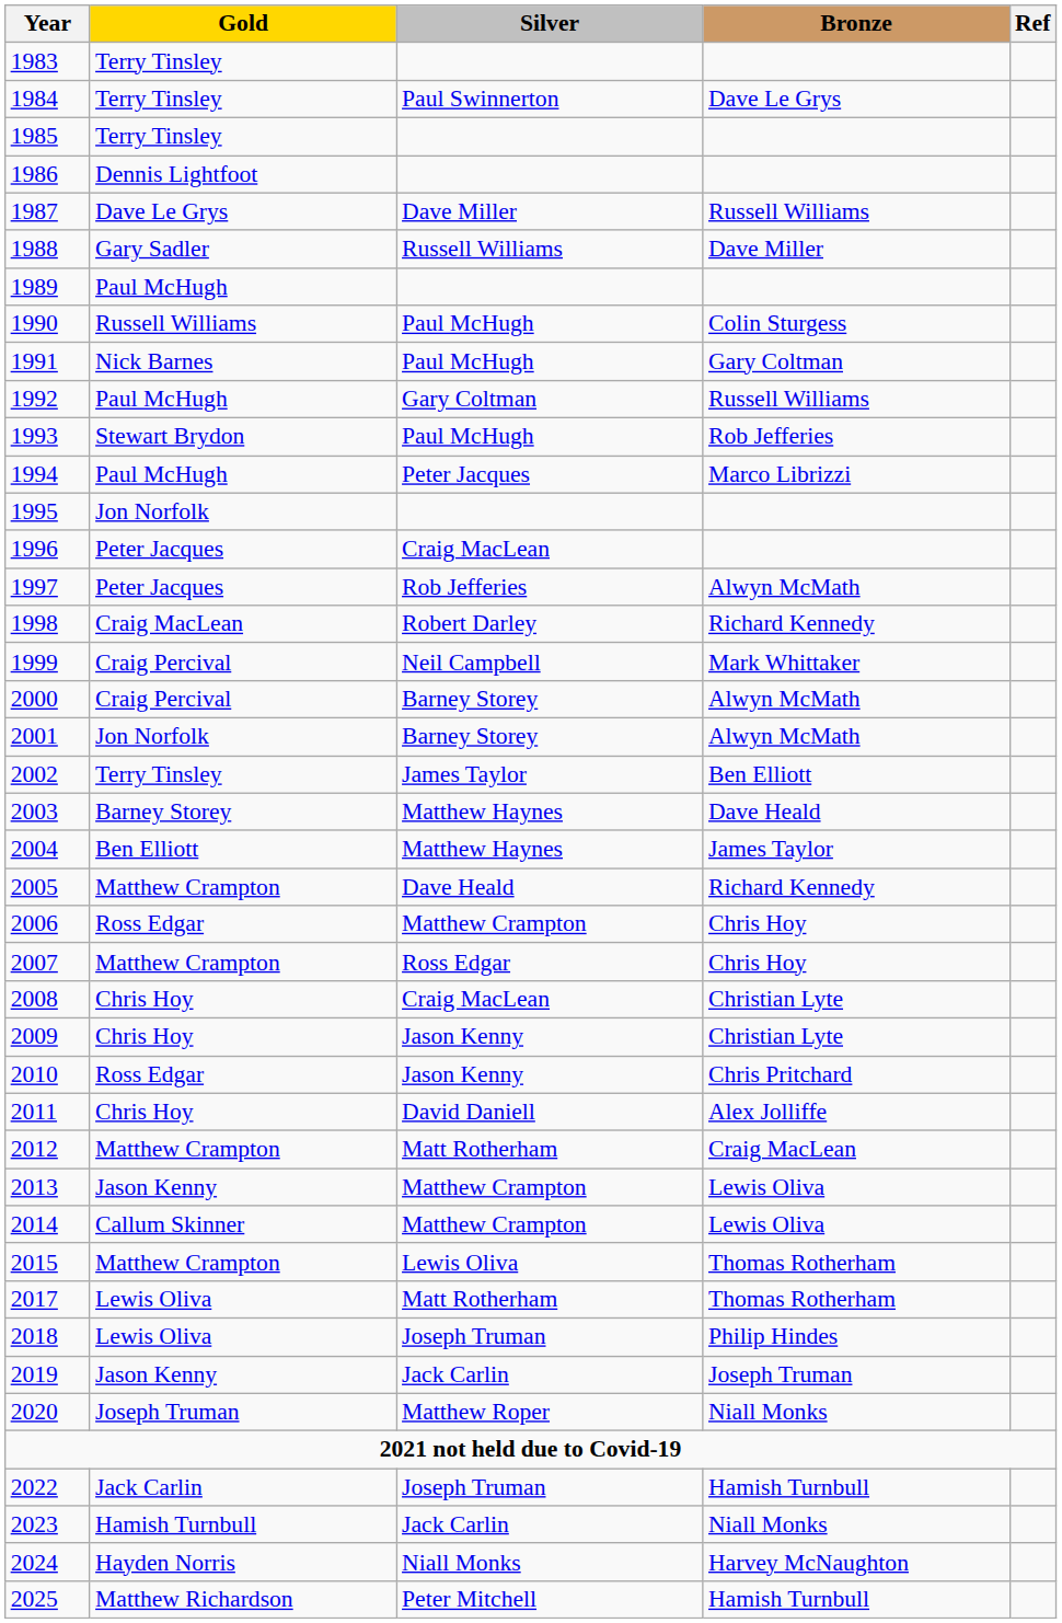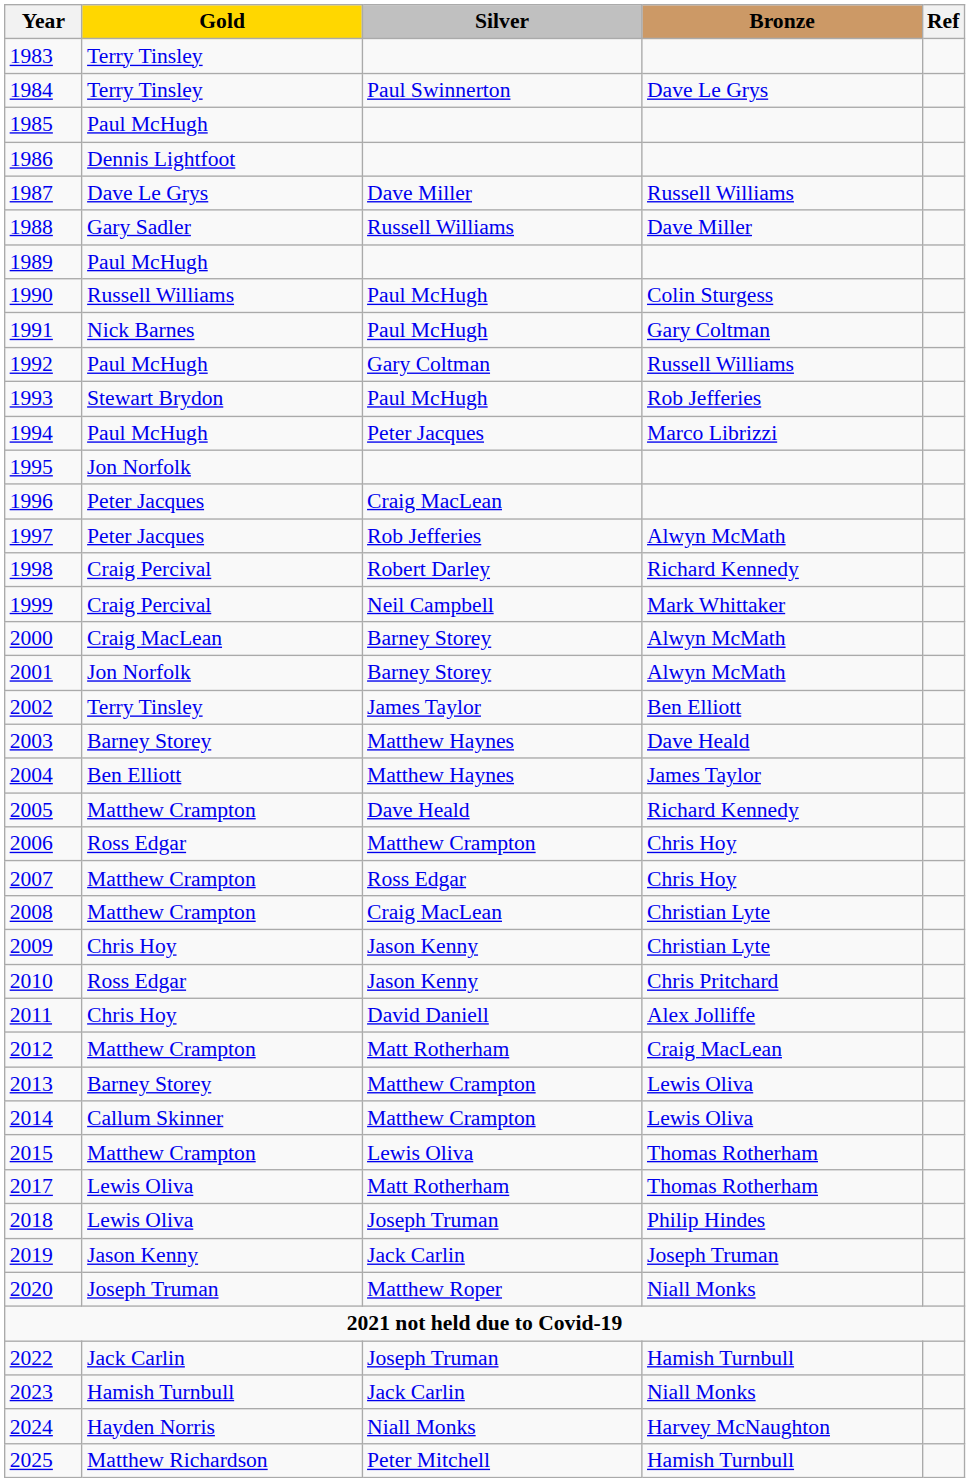1985 | Gold: Terry Tinsley -> Paul McHugh
1998 | Gold: Craig MacLean -> Craig Percival
2000 | Gold: Craig Percival -> Craig MacLean
2008 | Gold: Chris Hoy -> Matthew Crampton
2013 | Gold: Jason Kenny -> Barney Storey
